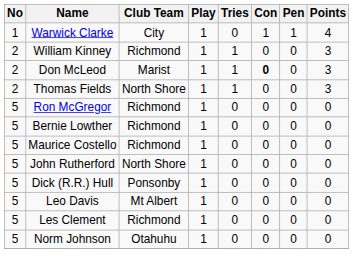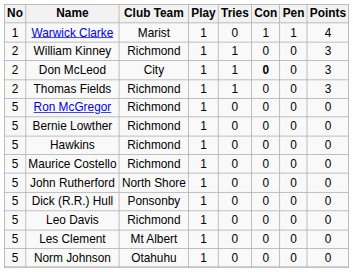Warwick Clarke | Club Team: City -> Marist
Don McLeod | Club Team: Marist -> City
Thomas Fields | Club Team: North Shore -> Richmond
+ row: 5 | Hawkins | Richmond | 1 | 0 | 0 | 0 | 0
Leo Davis | Club Team: Mt Albert -> Richmond
Les Clement | Club Team: Richmond -> Mt Albert
